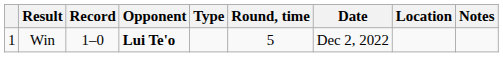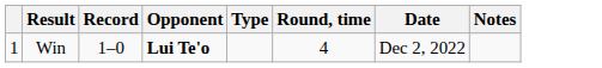- column: Location
Win | Round, time: 5 -> 4
